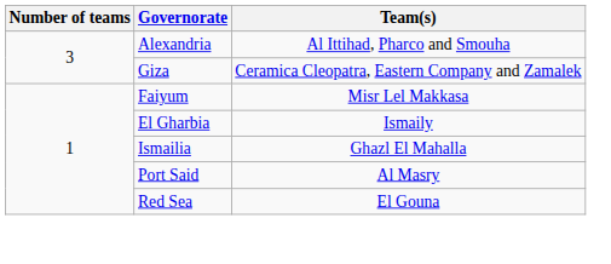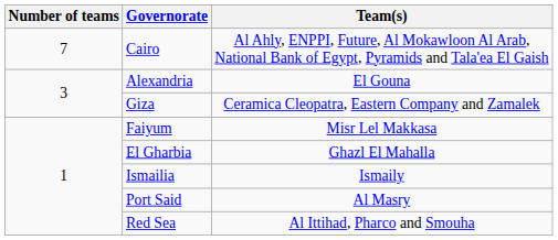+ row: 7 | Cairo | Al Ahly, ENPPI, Future, Al Mokawloon Al Arab, National Bank of Egypt, Pyramids and Tala'ea El Gaish
Alexandria | Team(s): Al Ittihad, Pharco and Smouha -> El Gouna
El Gharbia | Team(s): Ismaily -> Ghazl El Mahalla
Ismailia | Team(s): Ghazl El Mahalla -> Ismaily
Red Sea | Team(s): El Gouna -> Al Ittihad, Pharco and Smouha
